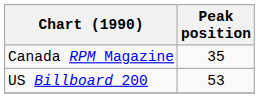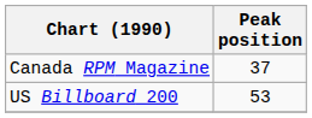Canada RPM Magazine | Peak position: 35 -> 37
